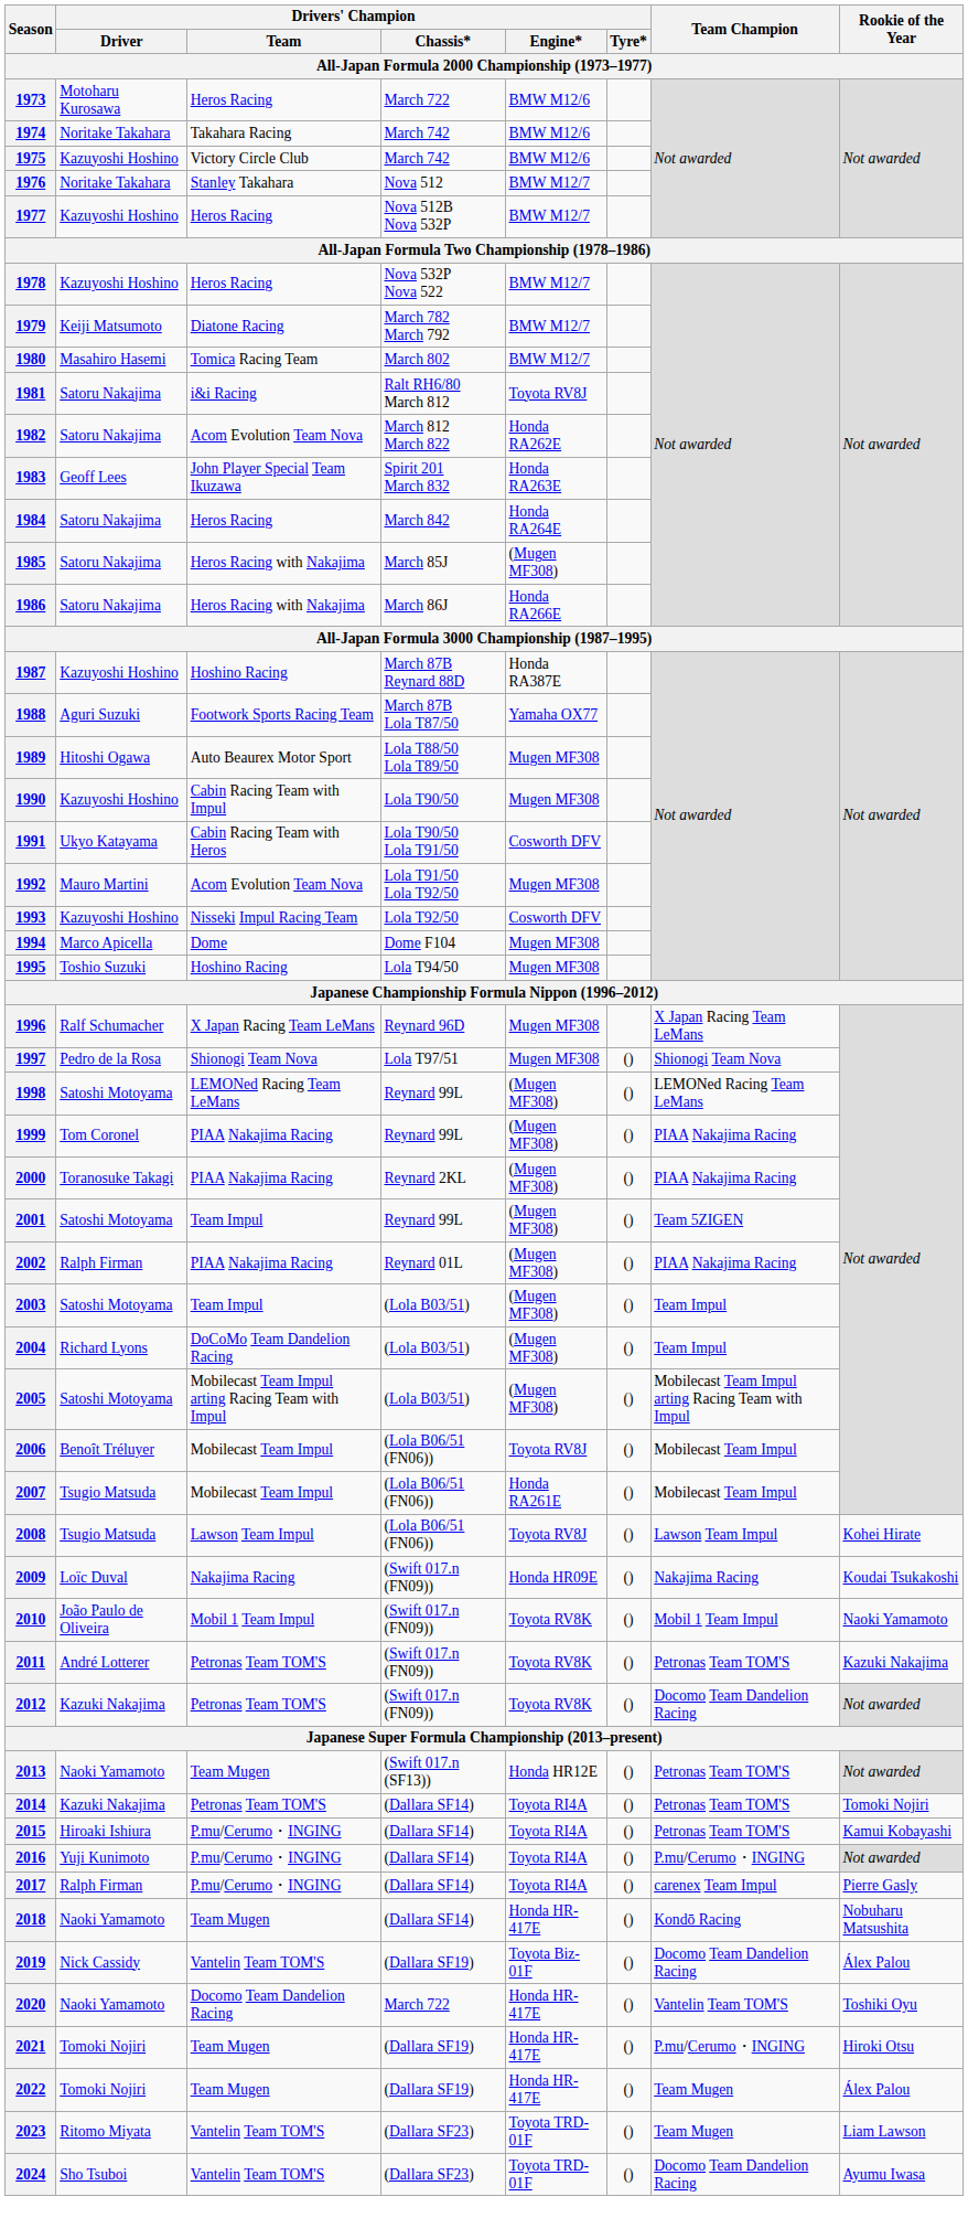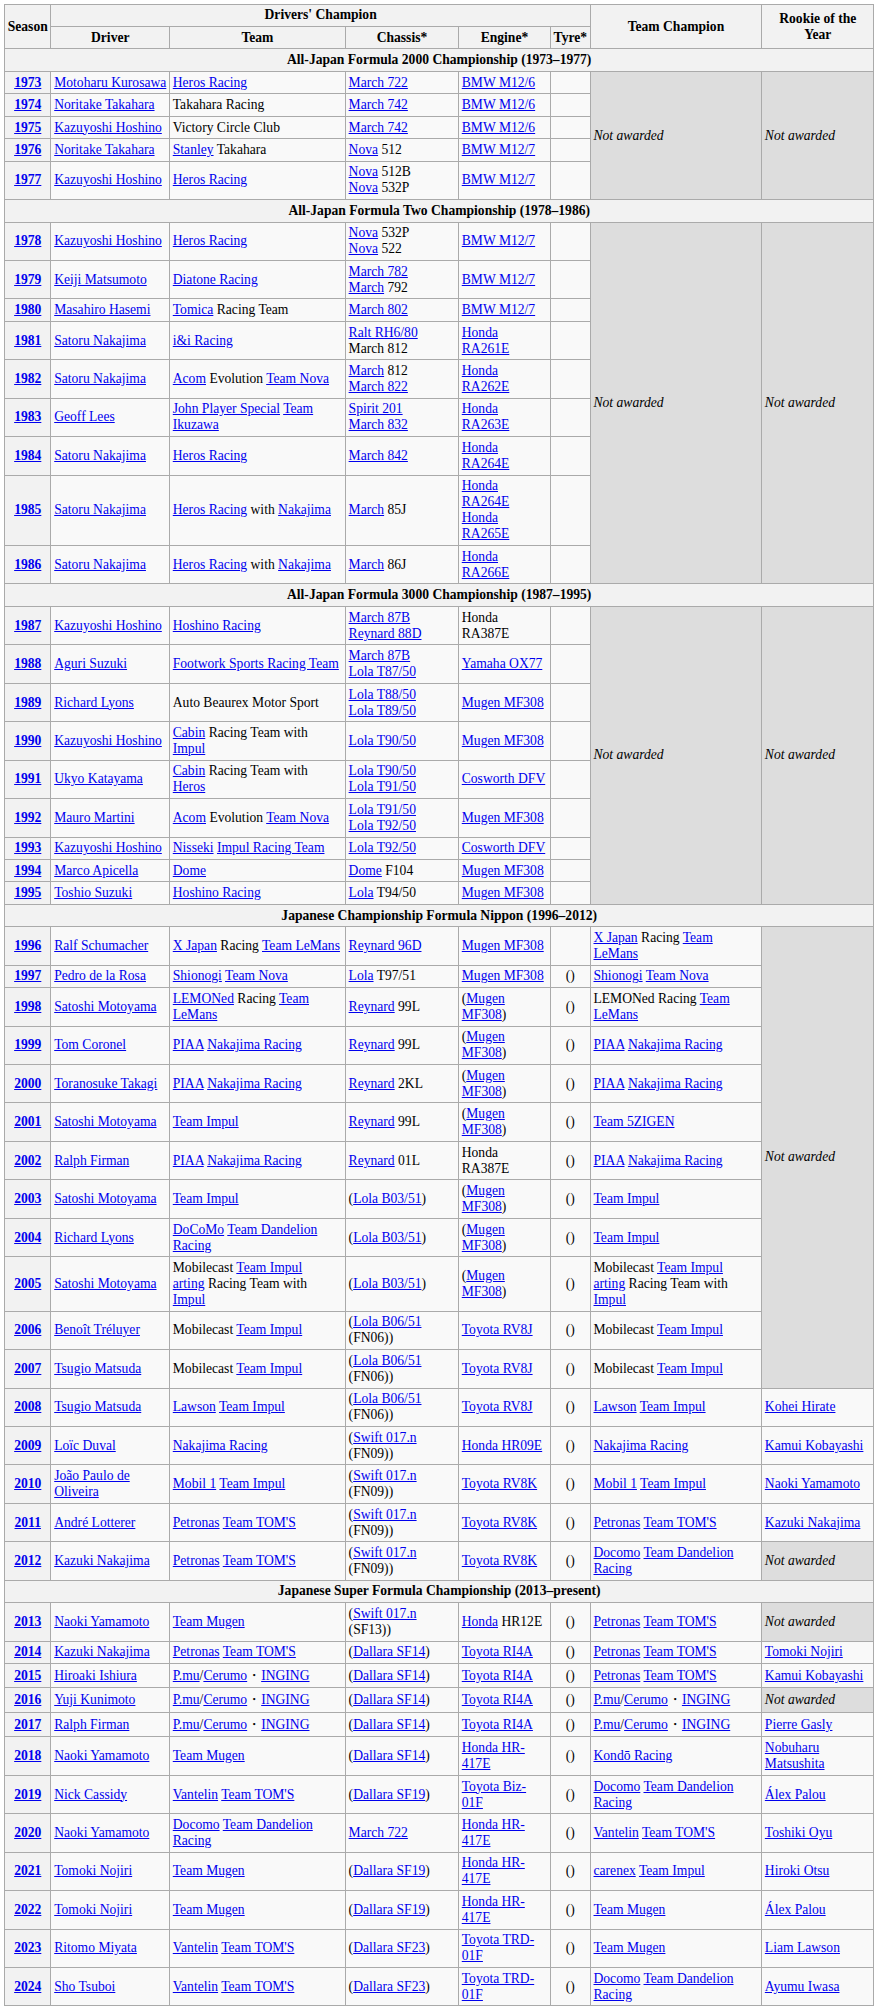1981 | Drivers' Champion / Engine*: Toyota RV8J -> Honda RA261E
1985 | Drivers' Champion / Engine*: (Mugen MF308) -> Honda RA264E Honda RA265E
1989 | Drivers' Champion / Driver: Hitoshi Ogawa -> Richard Lyons
2002 | Drivers' Champion / Engine*: (Mugen MF308) -> Honda RA387E
2007 | Drivers' Champion / Engine*: Honda RA261E -> Toyota RV8J
2009 | Rookie of the Year: Koudai Tsukakoshi -> Kamui Kobayashi
2017 | Team Champion: carenex Team Impul -> P.mu/Cerumo・INGING
2021 | Team Champion: P.mu/Cerumo・INGING -> carenex Team Impul
